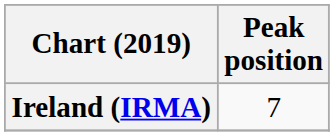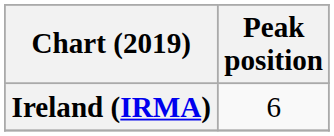Ireland (IRMA) | Peak position: 7 -> 6
